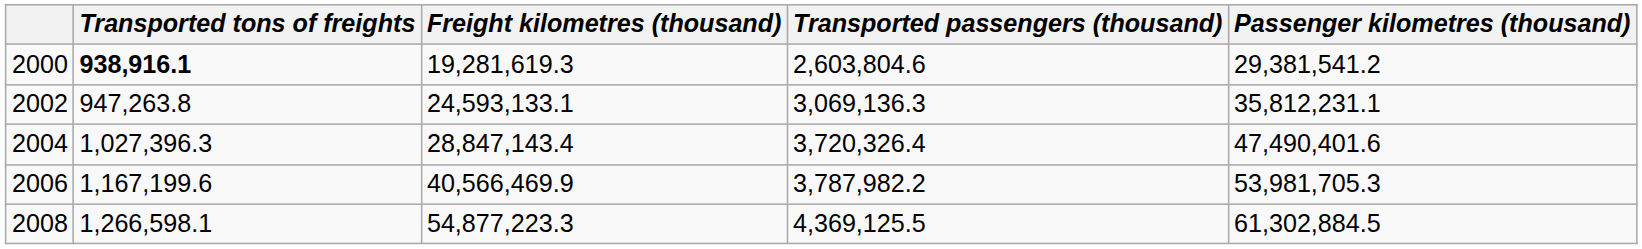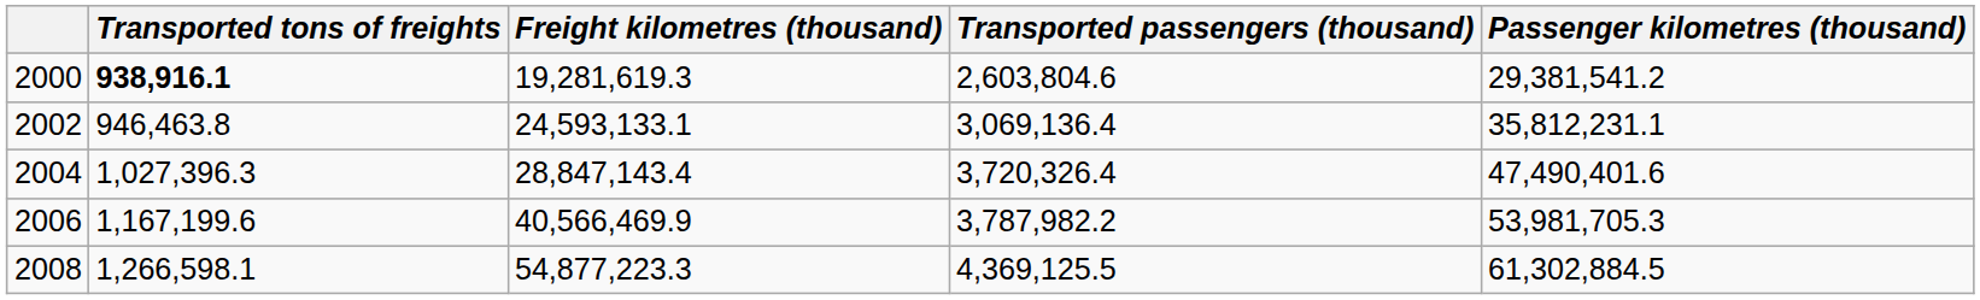2002 | Transported tons of freights: 947,263.8 -> 946,463.8
2002 | Transported passengers (thousand): 3,069,136.3 -> 3,069,136.4
